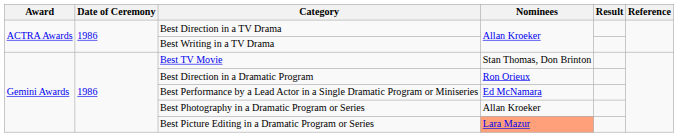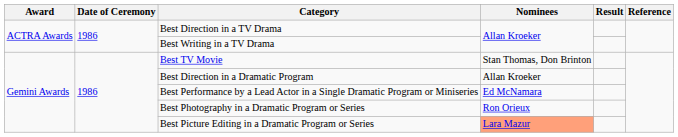Best Direction in a Dramatic Program | Nominees: Ron Orieux -> Allan Kroeker
Best Photography in a Dramatic Program or Series | Nominees: Allan Kroeker -> Ron Orieux
